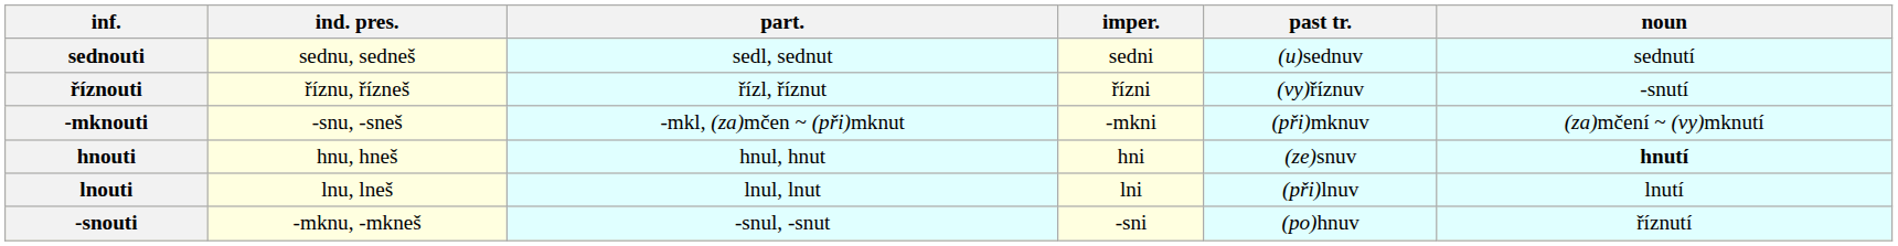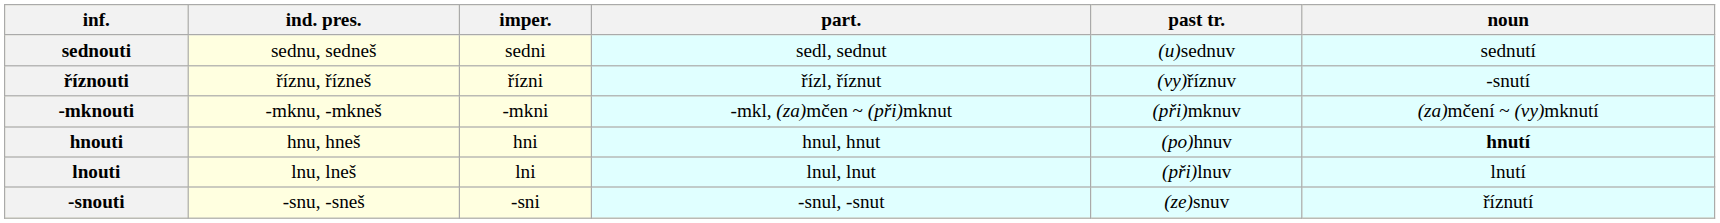columns swapped: imper. <-> part.
-mknouti | ind. pres.: -snu, -sneš -> -mknu, -mkneš
hnouti | past tr.: (ze)snuv -> (po)hnuv
-snouti | ind. pres.: -mknu, -mkneš -> -snu, -sneš
-snouti | past tr.: (po)hnuv -> (ze)snuv
